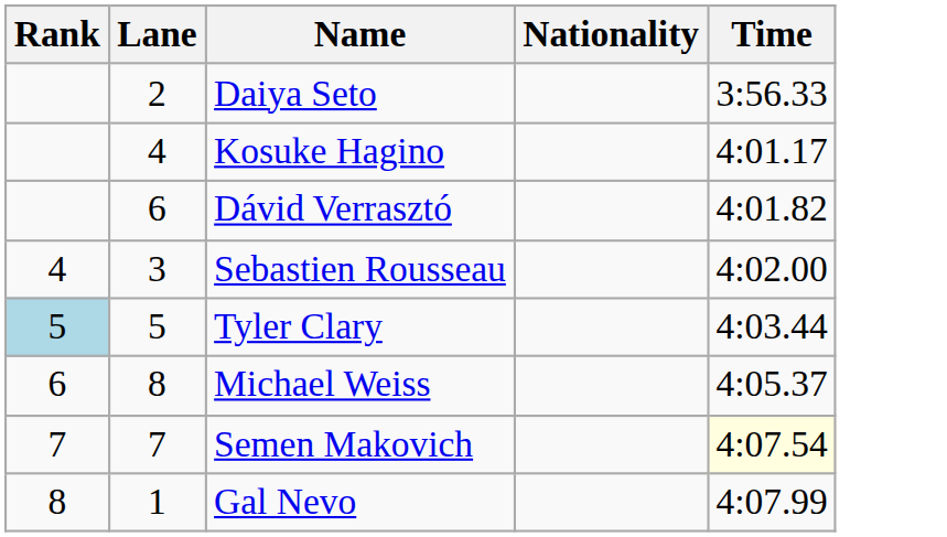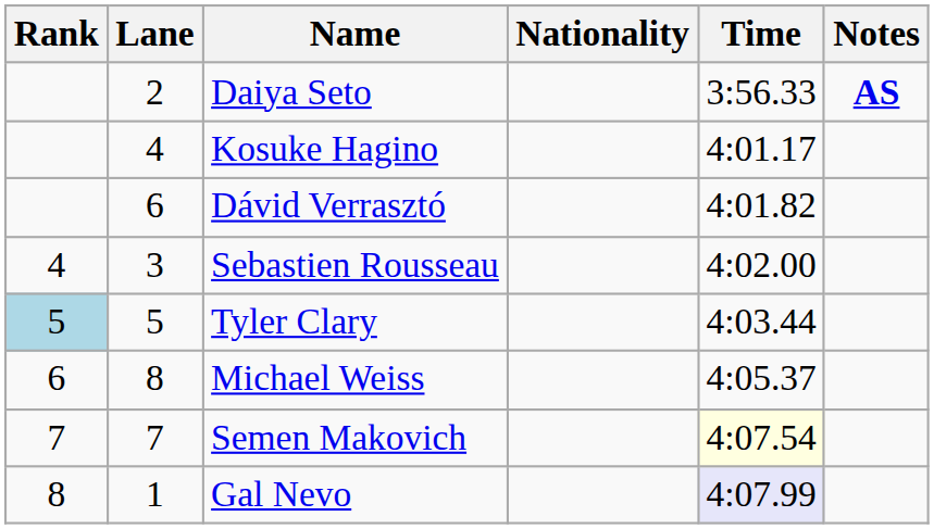+ column: Notes | AS
Gal Nevo | Time: no background -> lavender background
